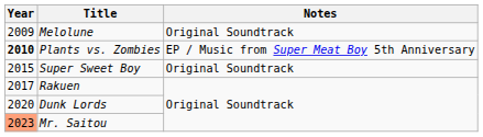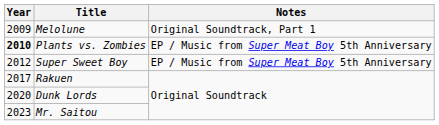Melolune | Notes: Original Soundtrack -> Original Soundtrack, Part 1
Super Sweet Boy | Year: 2015 -> 2012
Super Sweet Boy | Notes: Original Soundtrack -> EP / Music from Super Meat Boy 5th Anniversary
Mr. Saitou | Year: lightsalmon background -> no background
